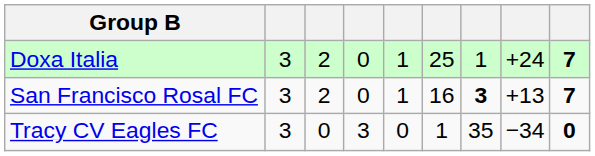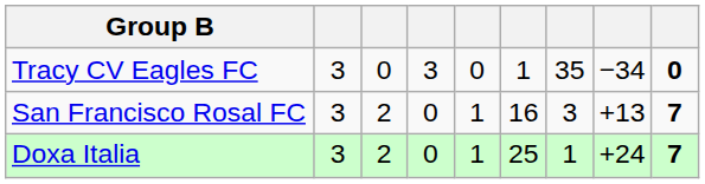rows swapped: Doxa Italia <-> Tracy CV Eagles FC
San Francisco Rosal FC | column 7: bold -> normal
